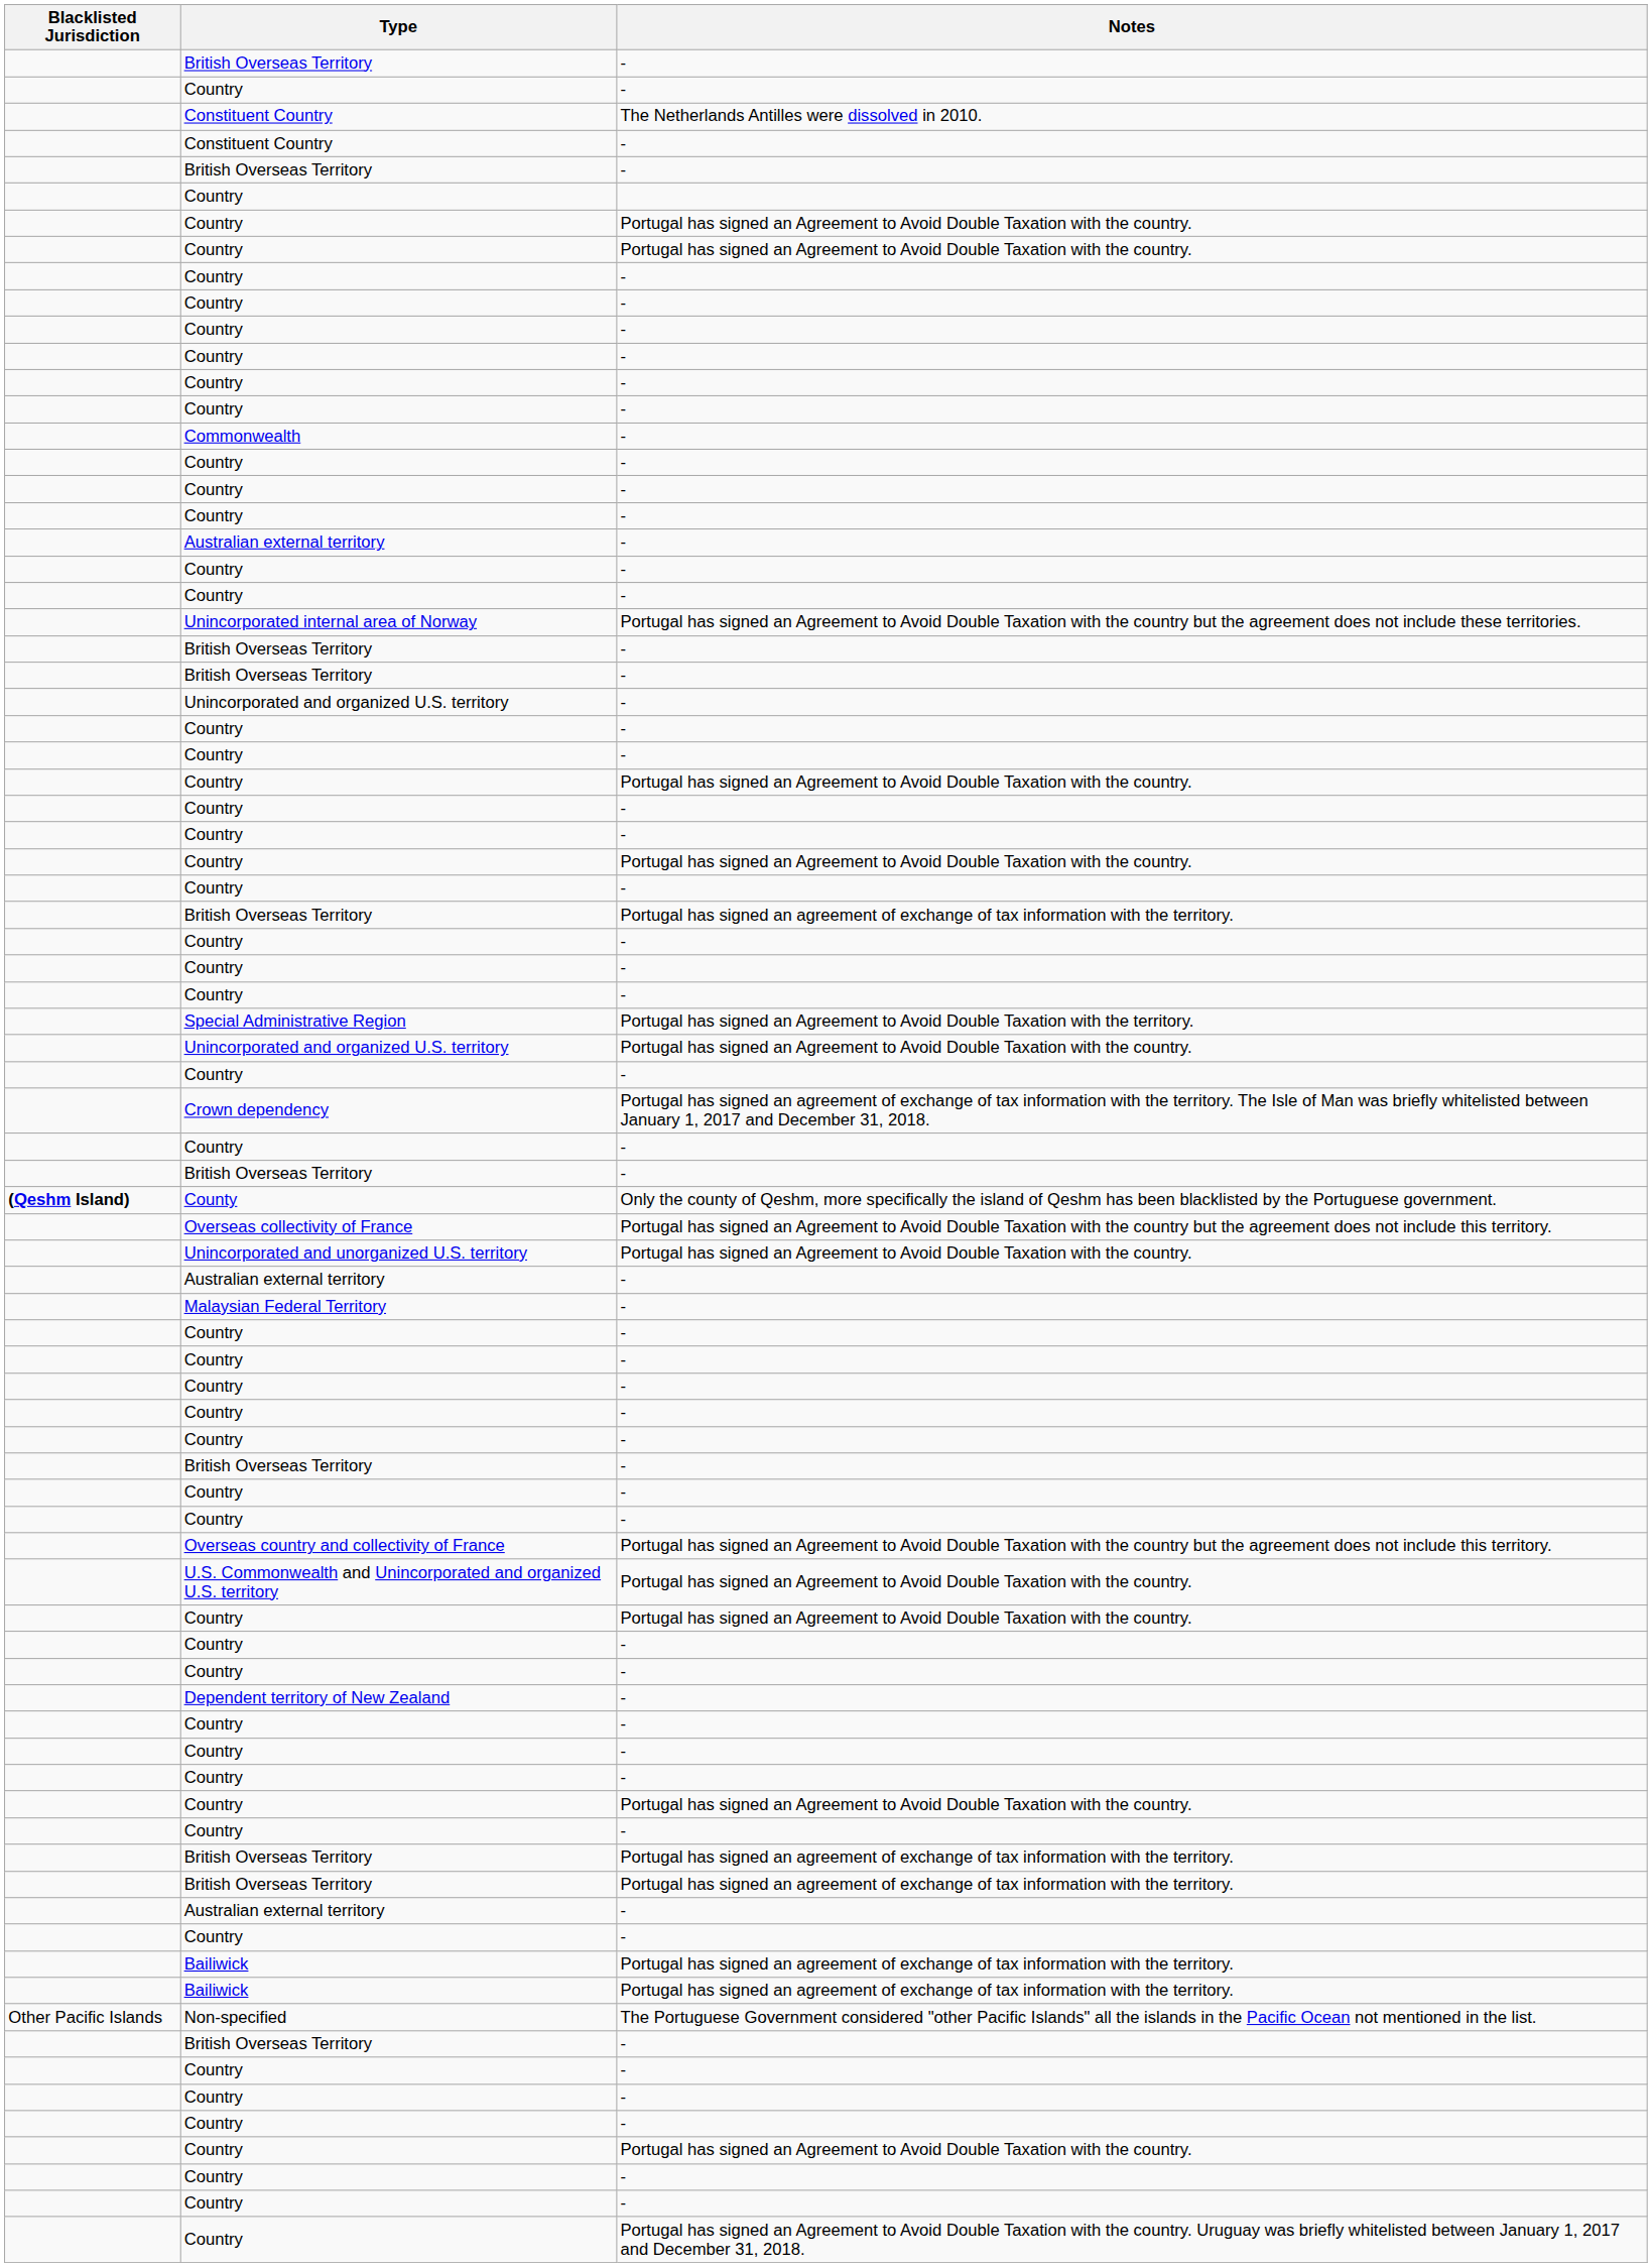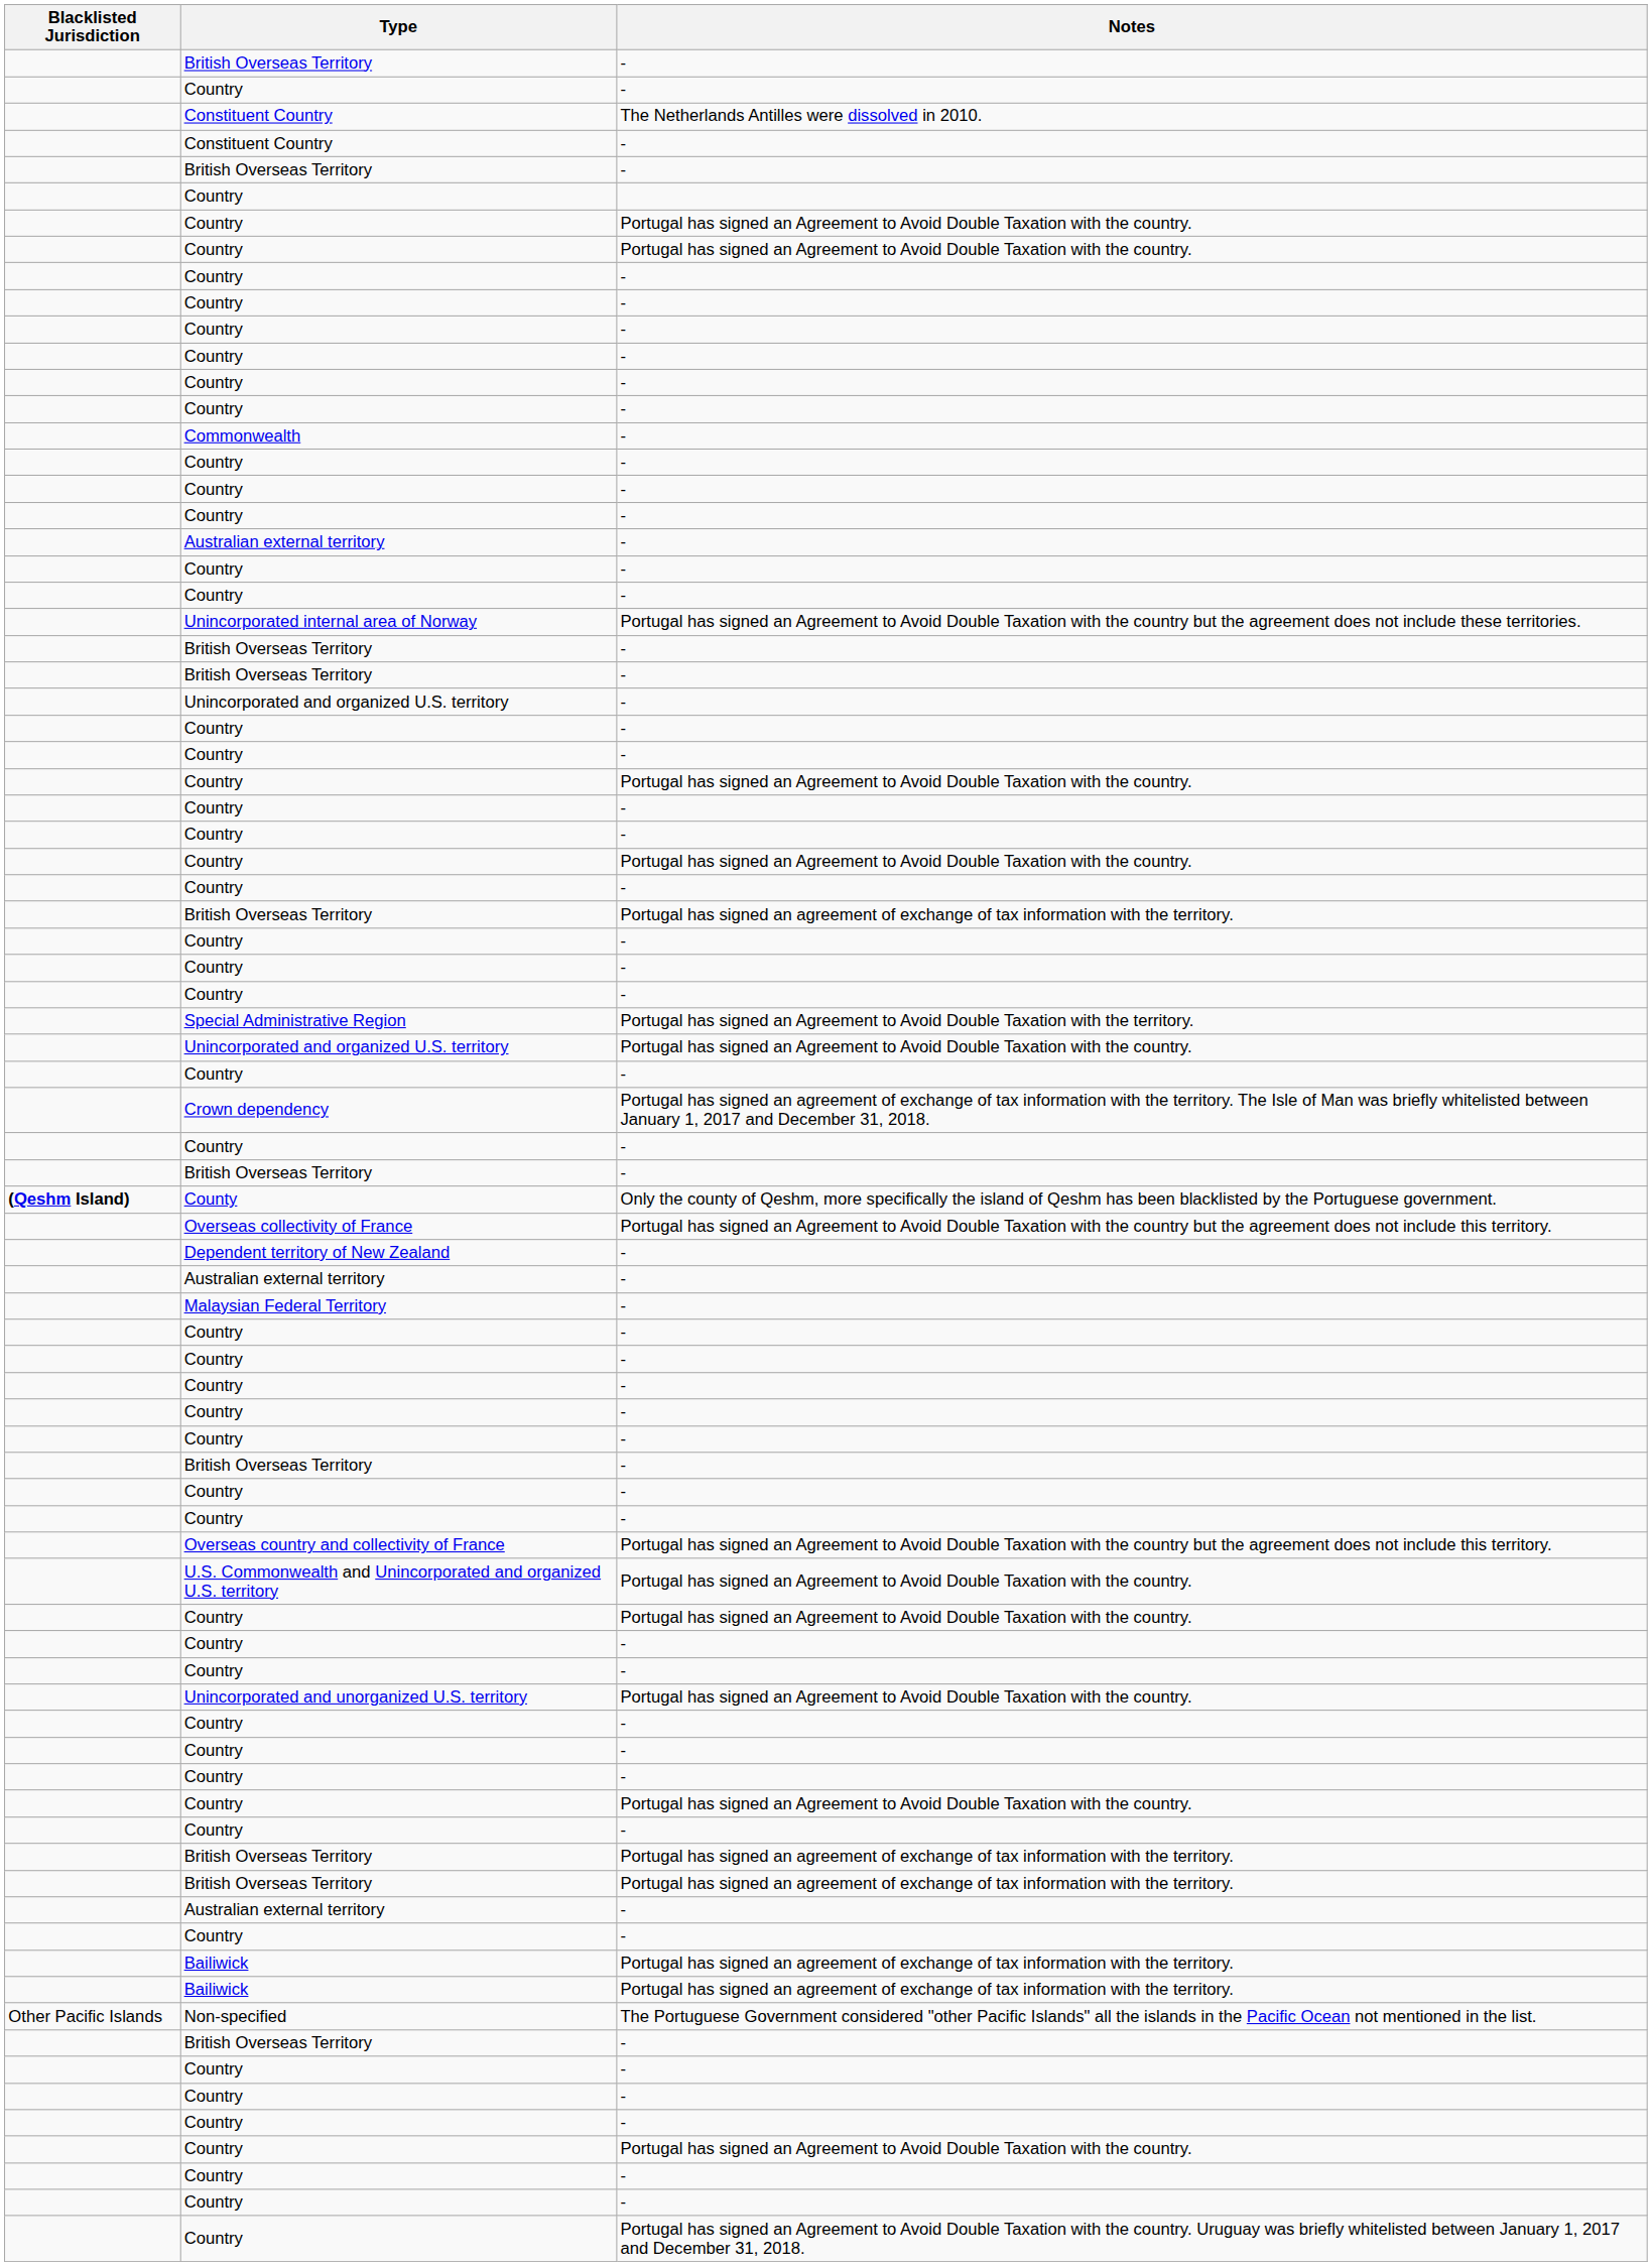rows swapped: Dependent territory of New Zealand <-> Unincorporated and unorganized U.S. territory
